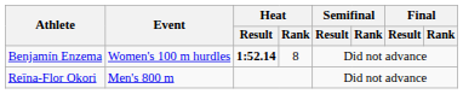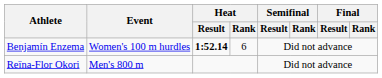Benjamín Enzema | Heat / Rank: 8 -> 6
